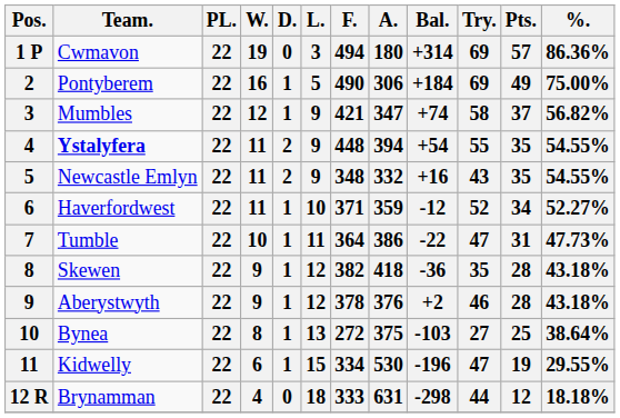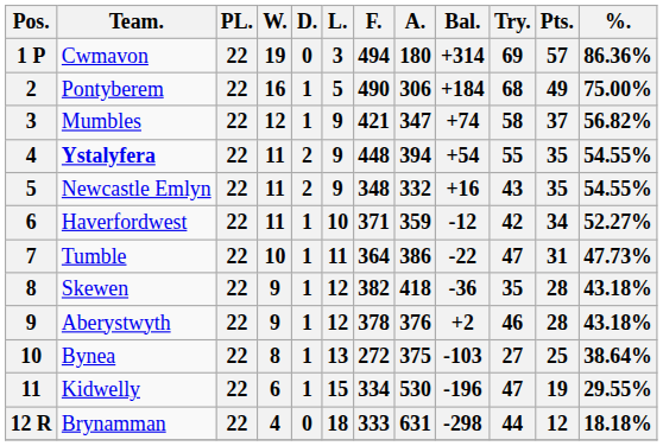Pontyberem | Try.: 69 -> 68
Haverfordwest | Try.: 52 -> 42
